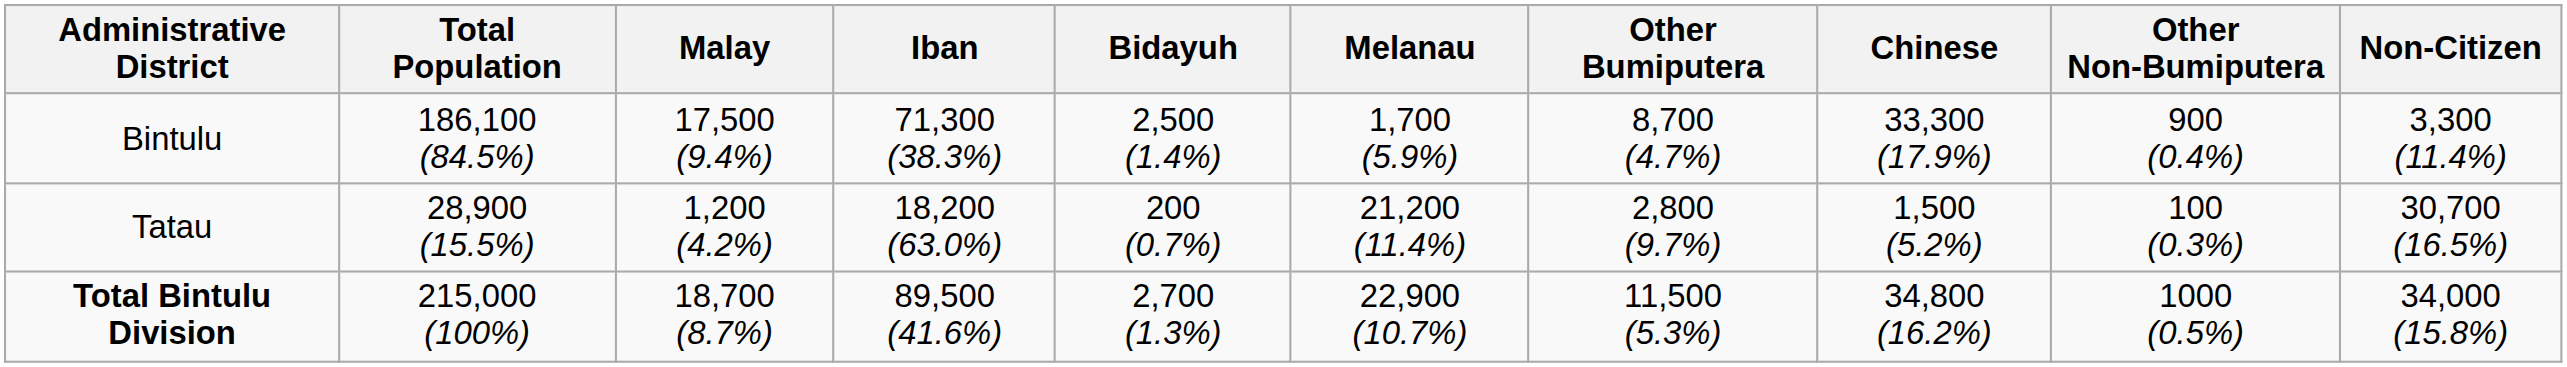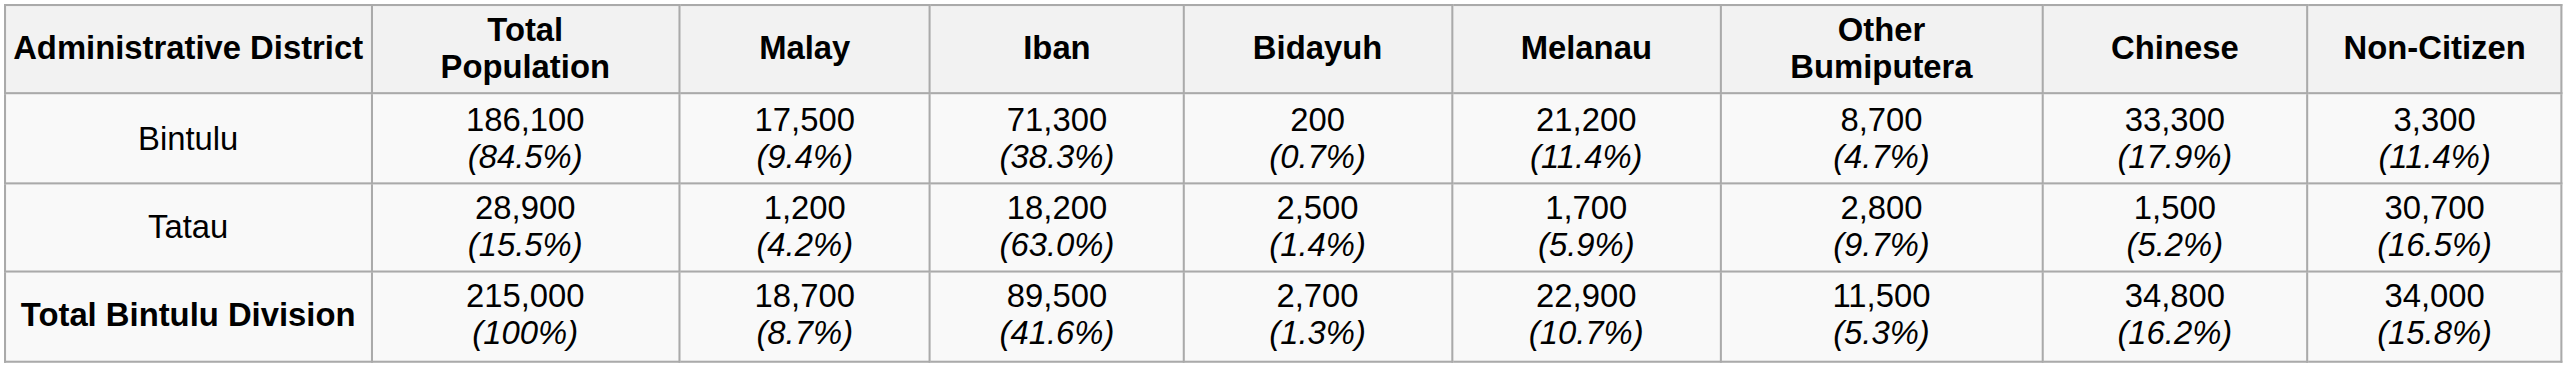- column: Other Non-Bumiputera | 900 (0.4%) | 100 (0.3%) | 1000 (0.5%)
Bintulu | Bidayuh: 2,500 (1.4%) -> 200 (0.7%)
Bintulu | Melanau: 1,700 (5.9%) -> 21,200 (11.4%)
Tatau | Bidayuh: 200 (0.7%) -> 2,500 (1.4%)
Tatau | Melanau: 21,200 (11.4%) -> 1,700 (5.9%)
